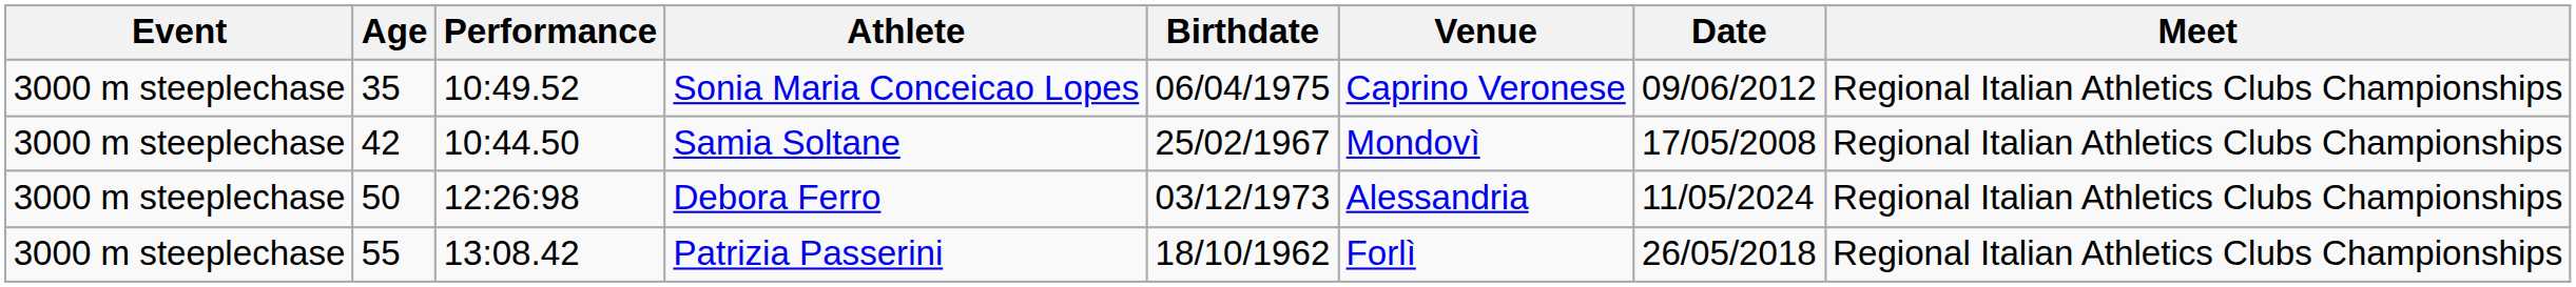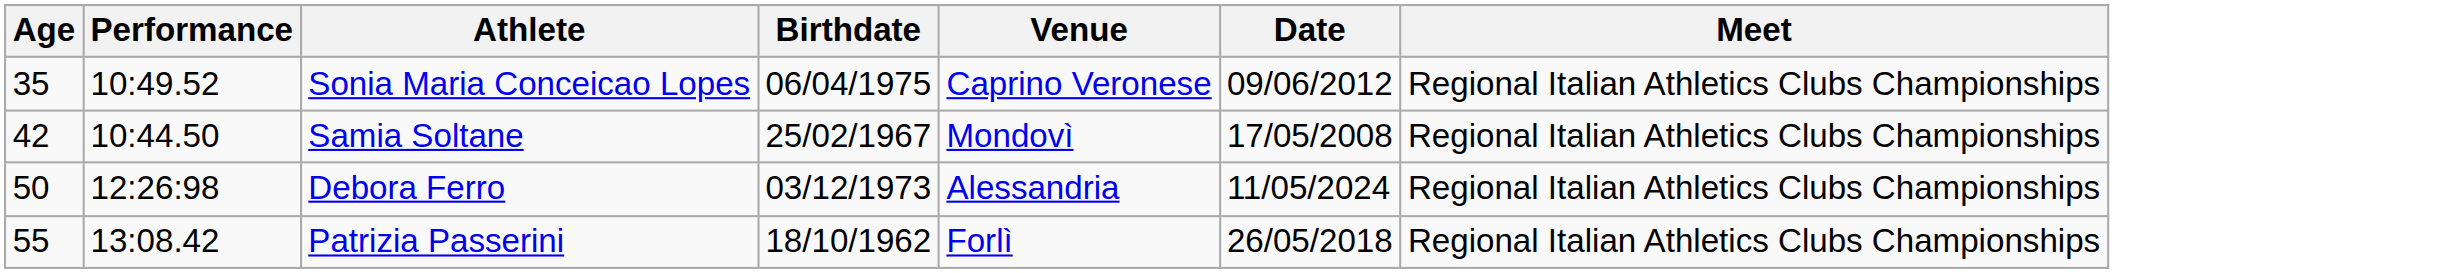- column: Event | 3000 m steeplechase | 3000 m steeplechase | 3000 m steeplechase | 3000 m steeplechase
